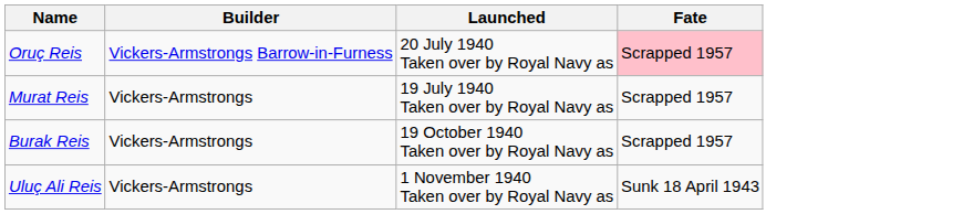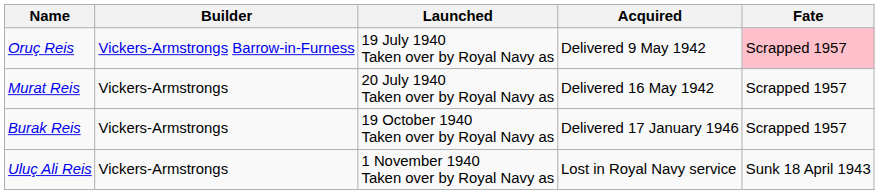+ column: Acquired | Delivered 9 May 1942 | Delivered 16 May 1942 | Delivered 17 January 1946 | Lost in Royal Navy service
Oruç Reis | Launched: 20 July 1940 Taken over by Royal Navy as -> 19 July 1940 Taken over by Royal Navy as
Murat Reis | Launched: 19 July 1940 Taken over by Royal Navy as -> 20 July 1940 Taken over by Royal Navy as
